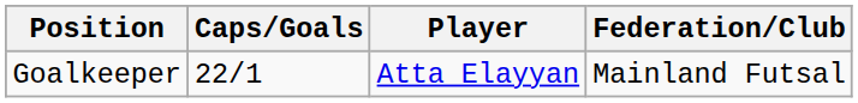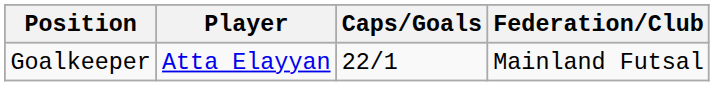columns swapped: Player <-> Caps/Goals
